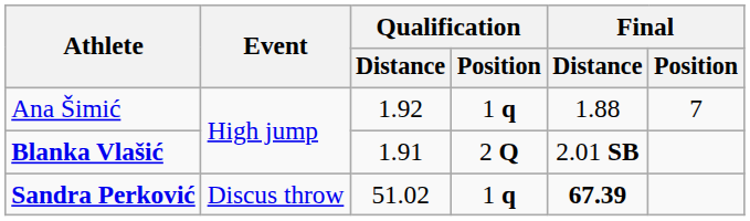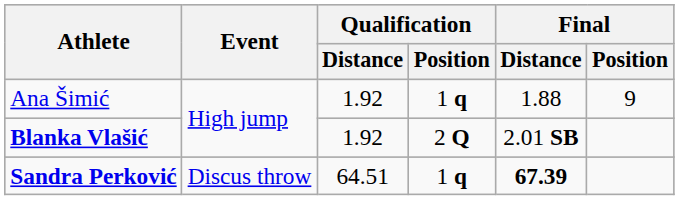Ana Šimić | Final / Position: 7 -> 9
Blanka Vlašić | Qualification / Distance: 1.91 -> 1.92
Sandra Perković | Qualification / Distance: 51.02 -> 64.51
